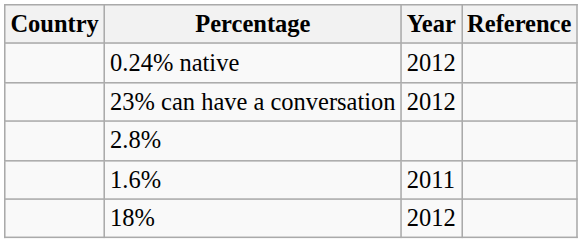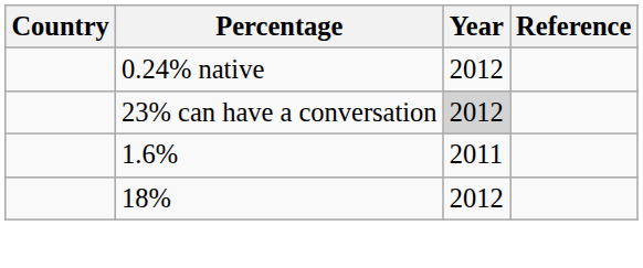23% can have a conversation | Year: no background -> lightgrey background
- row: 2.8%
